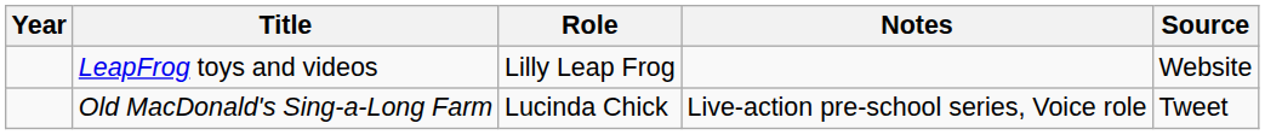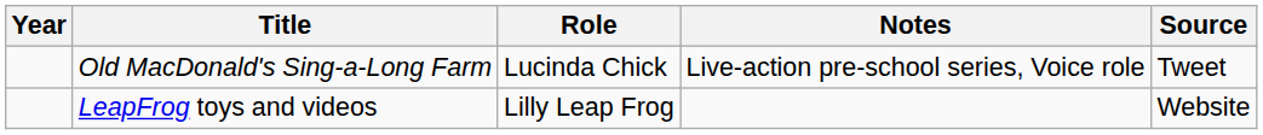rows swapped: Old MacDonald's Sing-a-Long Farm <-> LeapFrog toys and videos
